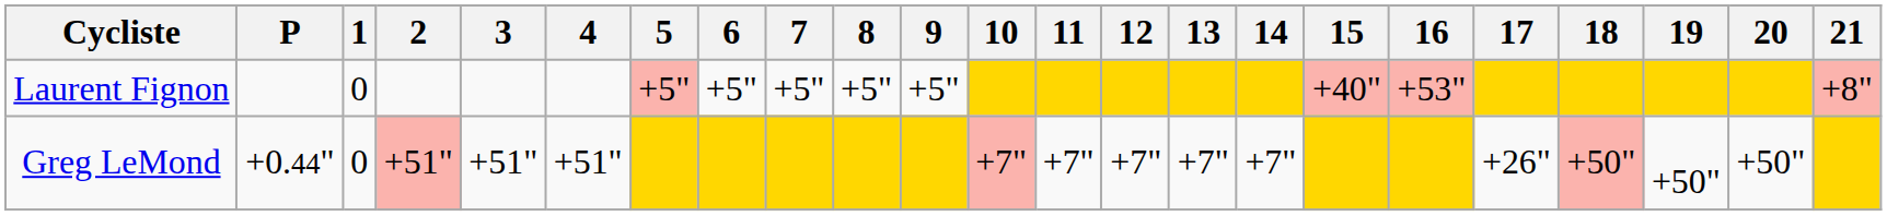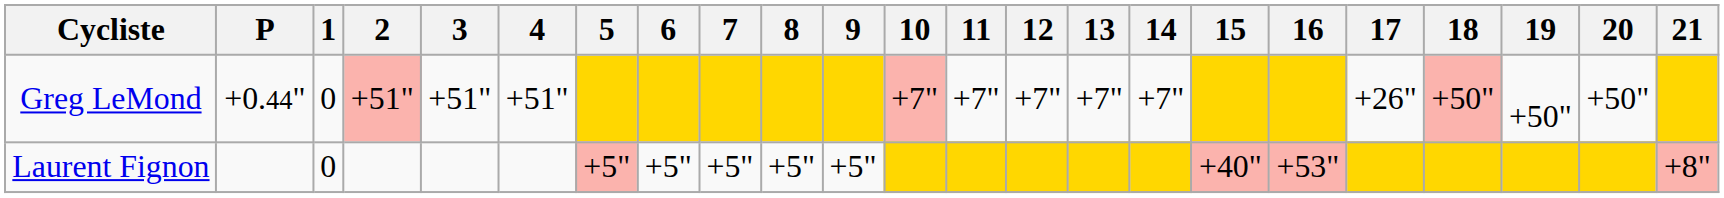rows swapped: Greg LeMond <-> Laurent Fignon
